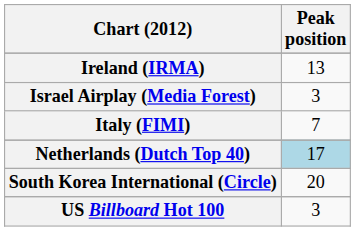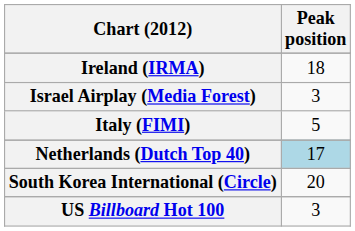Ireland (IRMA) | Peak position: 13 -> 18
Italy (FIMI) | Peak position: 7 -> 5
